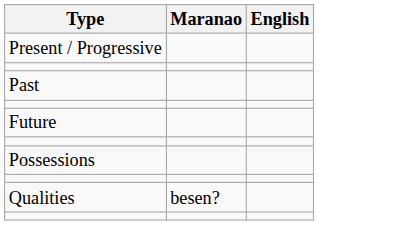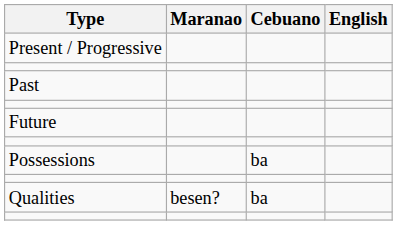+ column: Cebuano | ba | ba
